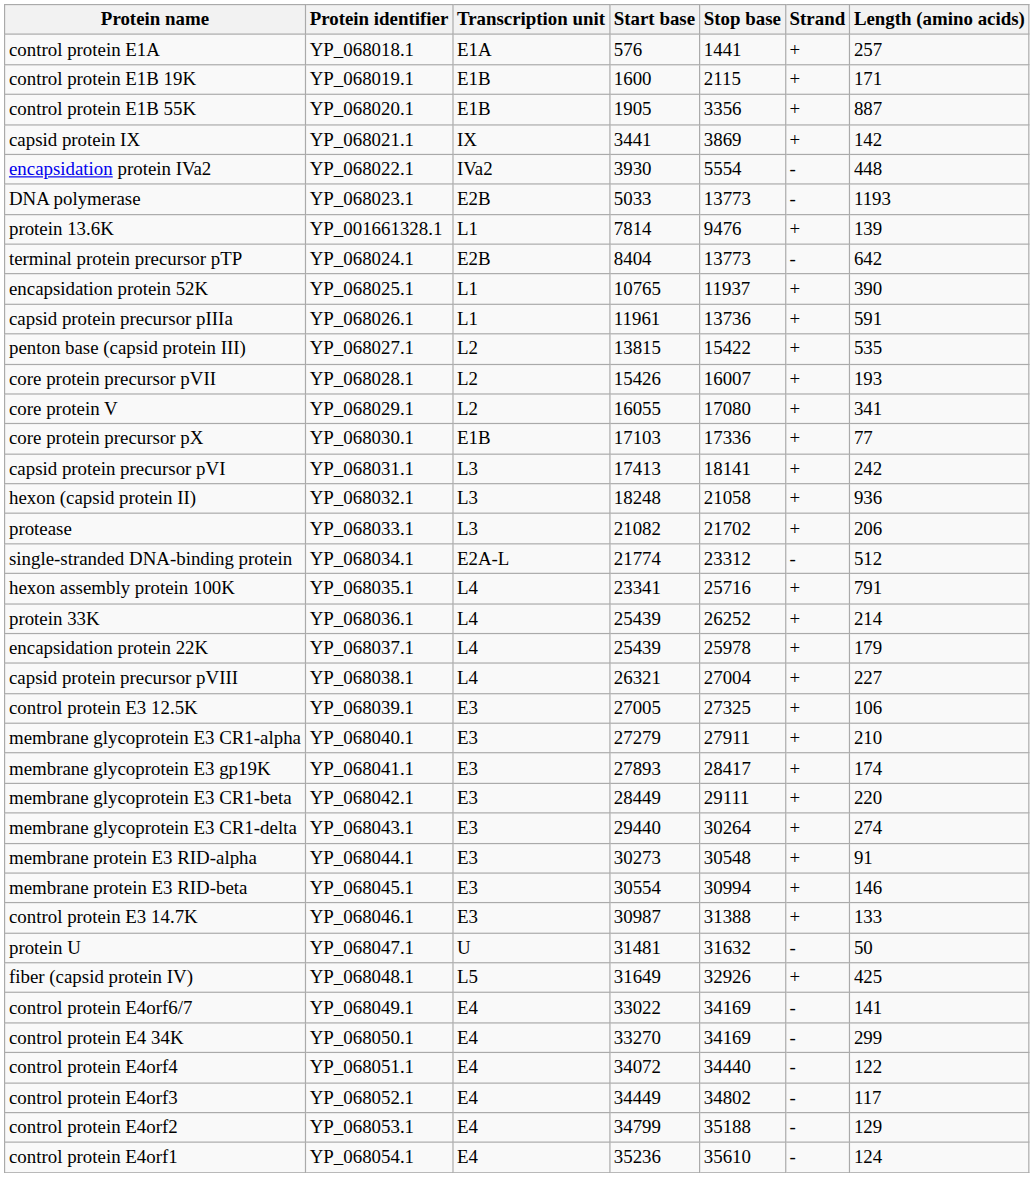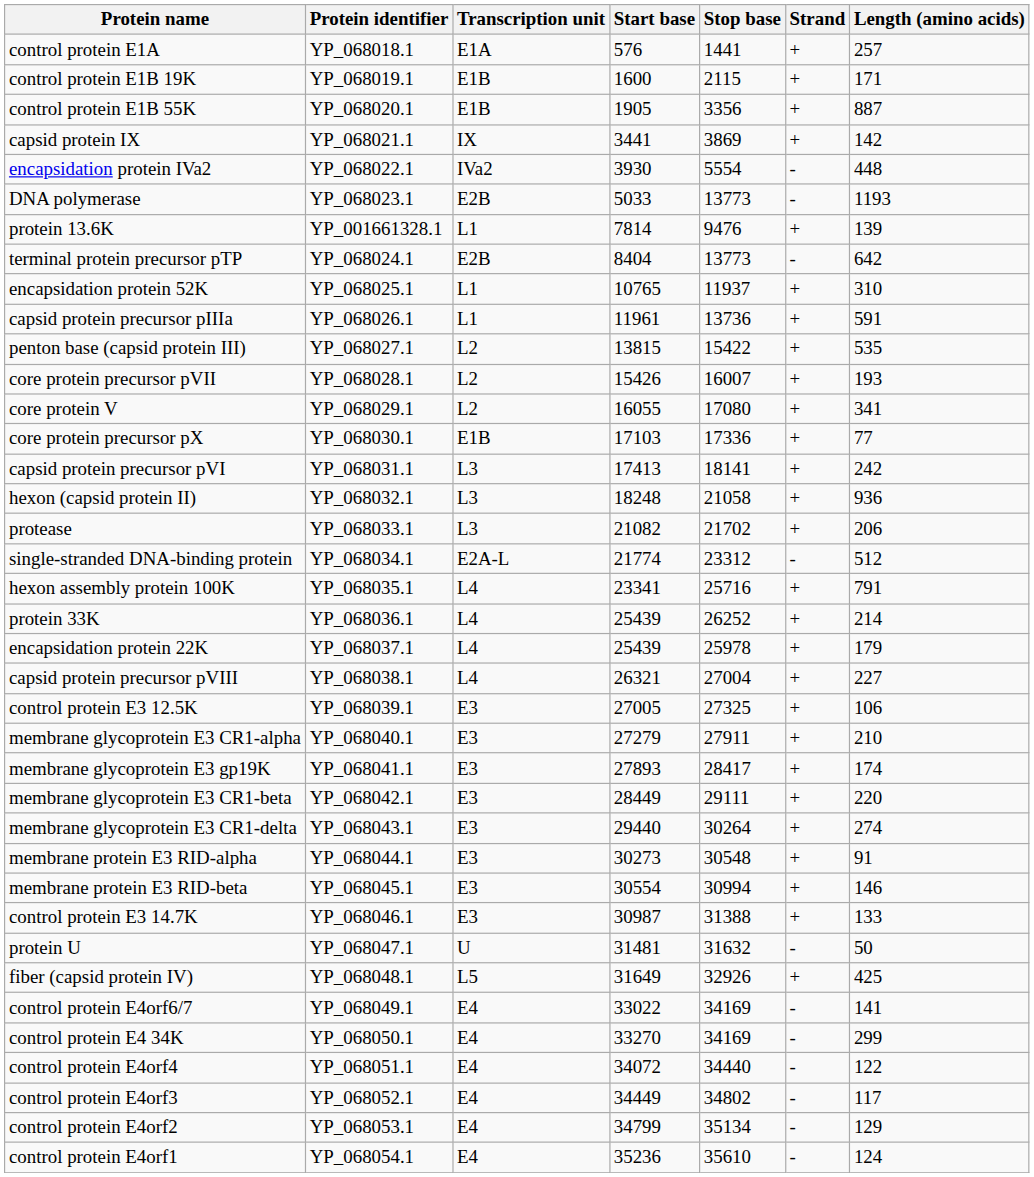encapsidation protein 52K | Length (amino acids): 390 -> 310
control protein E4orf2 | Stop base: 35188 -> 35134
